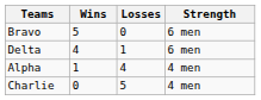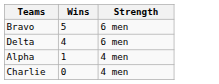- column: Losses | 0 | 1 | 4 | 5
